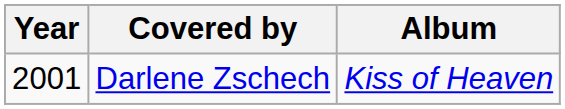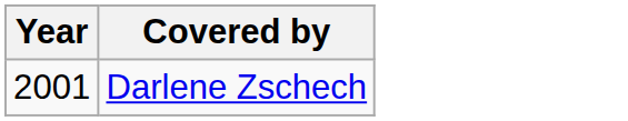- column: Album | Kiss of Heaven
